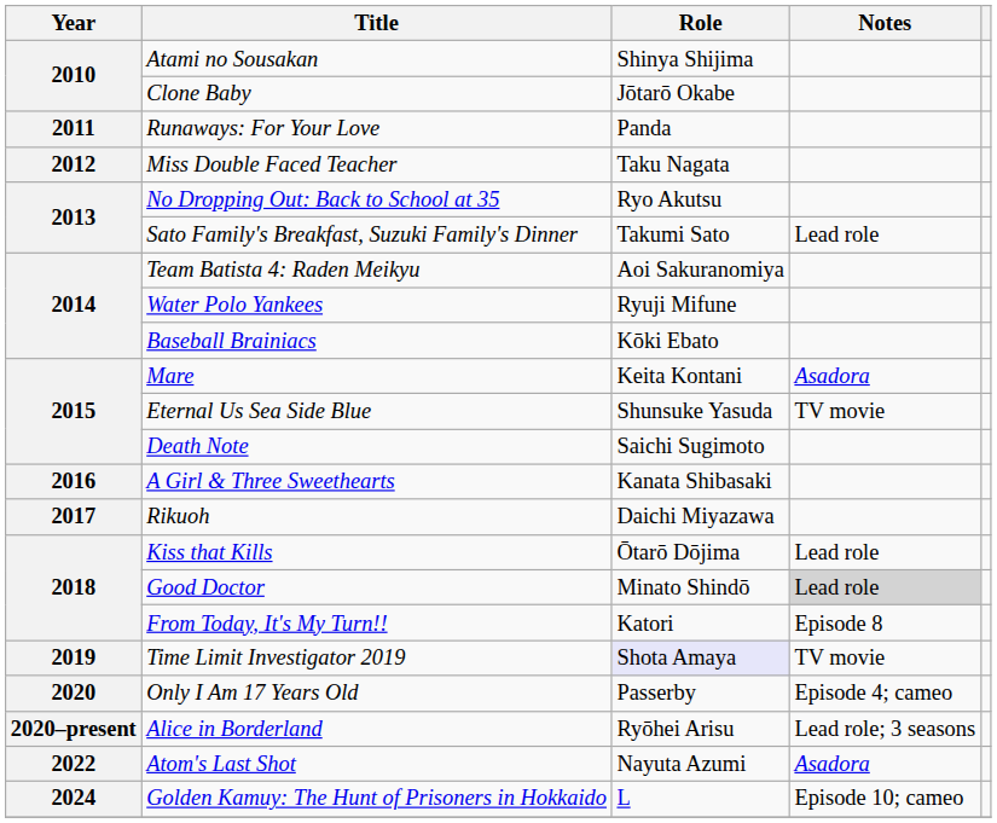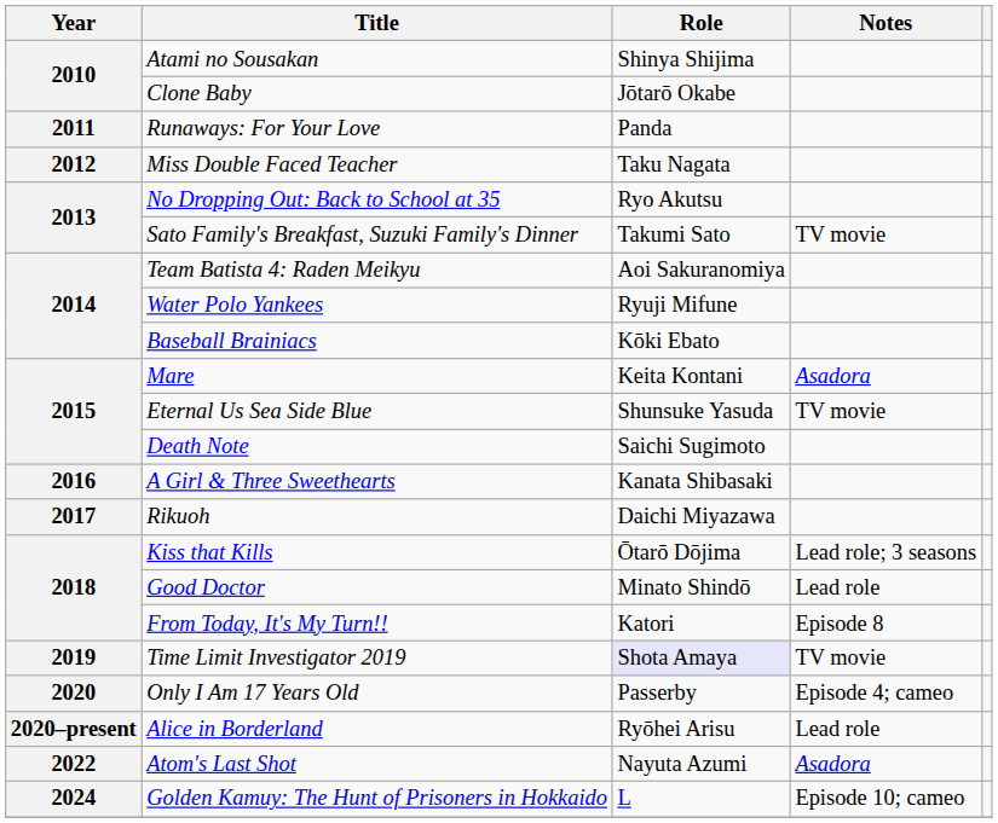Sato Family's Breakfast, Suzuki Family's Dinner | Notes: Lead role -> TV movie
Kiss that Kills | Notes: Lead role -> Lead role; 3 seasons
Good Doctor | Notes: lightgrey background -> no background
Alice in Borderland | Notes: Lead role; 3 seasons -> Lead role
